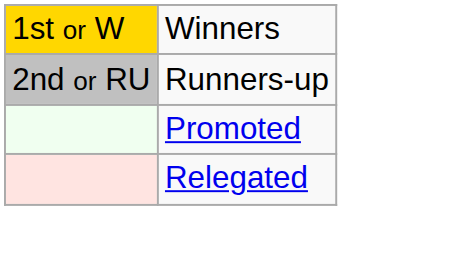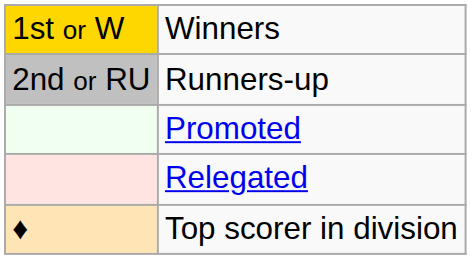+ row: ♦ | Top scorer in division
